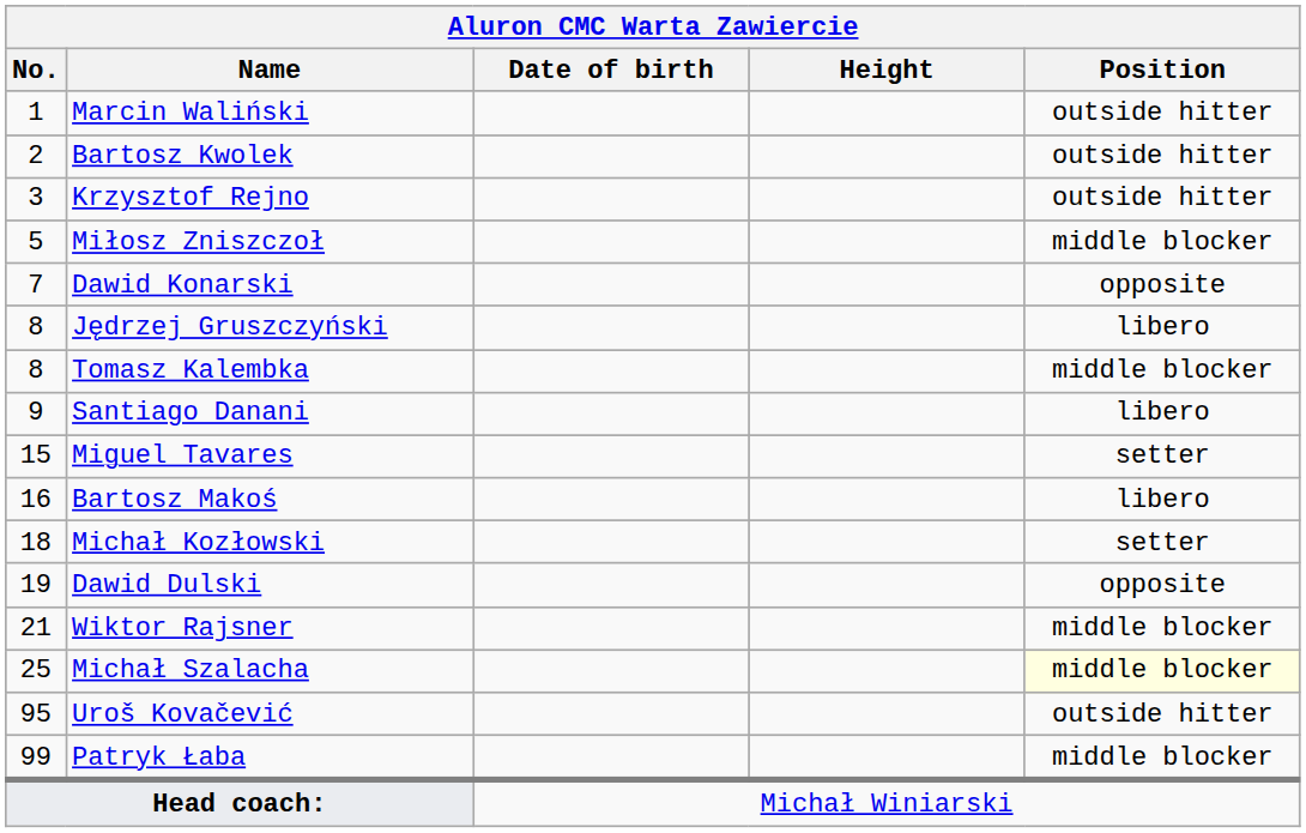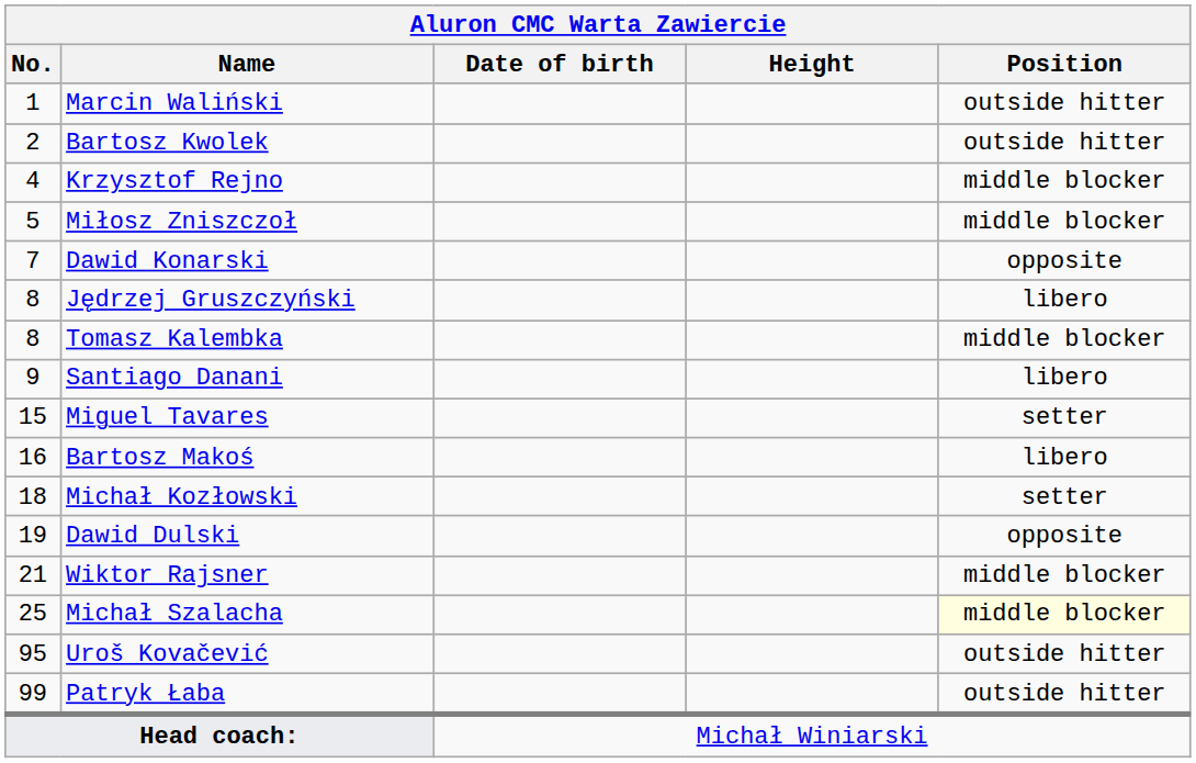Krzysztof Rejno | No.: 3 -> 4
Krzysztof Rejno | Position: outside hitter -> middle blocker
Patryk Łaba | Position: middle blocker -> outside hitter
